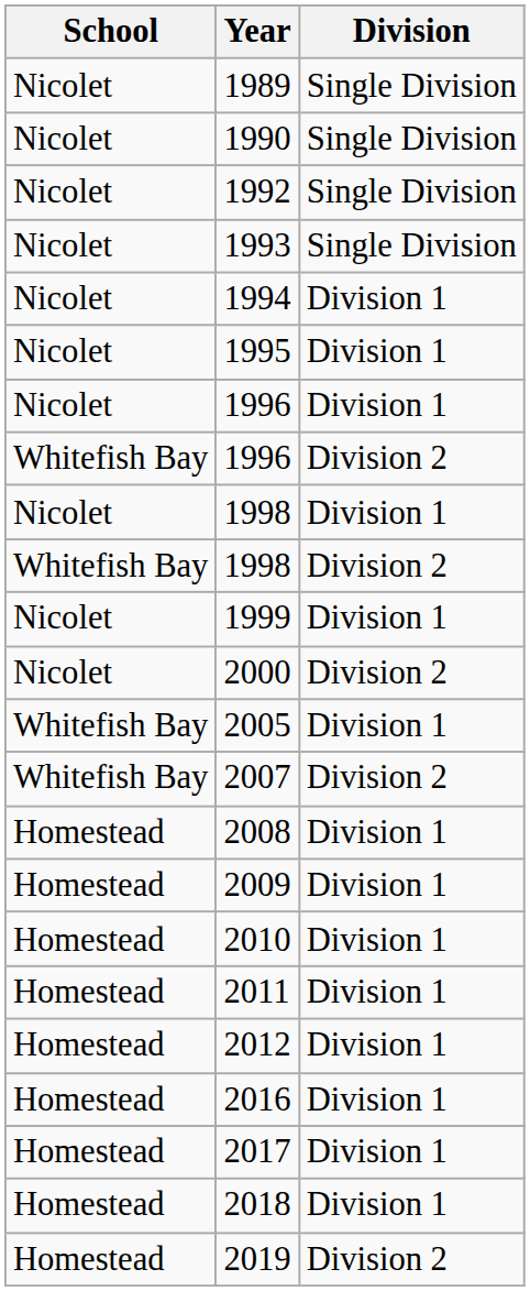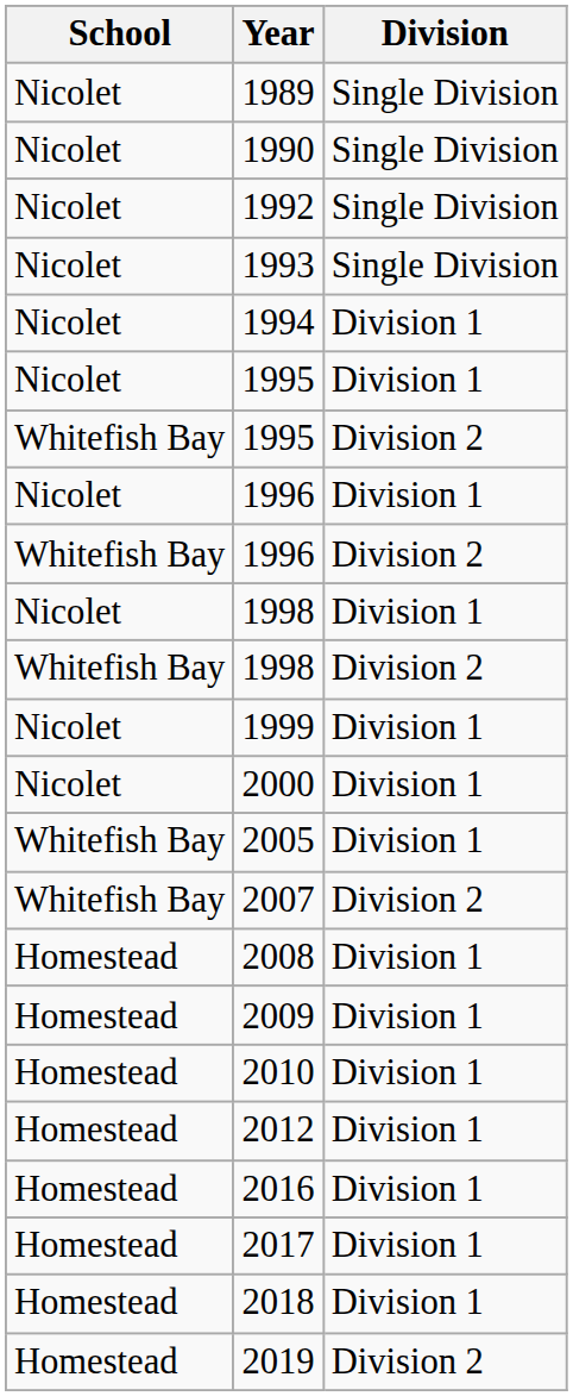+ row: Whitefish Bay | 1995 | Division 2
2000 | Division: Division 2 -> Division 1
- row: Homestead | 2011 | Division 1
